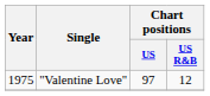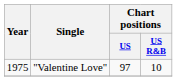"Valentine Love" | Chart positions / US R&B: 12 -> 10
